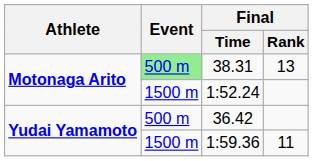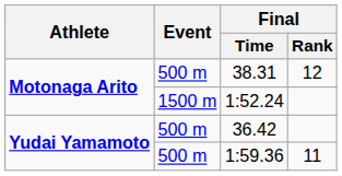38.31 | Event: lightgreen background -> no background
38.31 | Final / Rank: 13 -> 12
1:59.36 | Event: 1500 m -> 500 m
